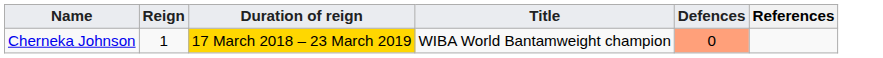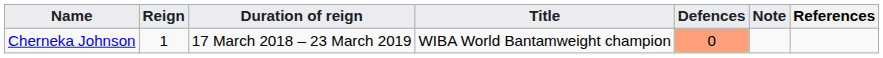+ column: Note
Cherneka Johnson | Duration of reign: gold background -> no background
